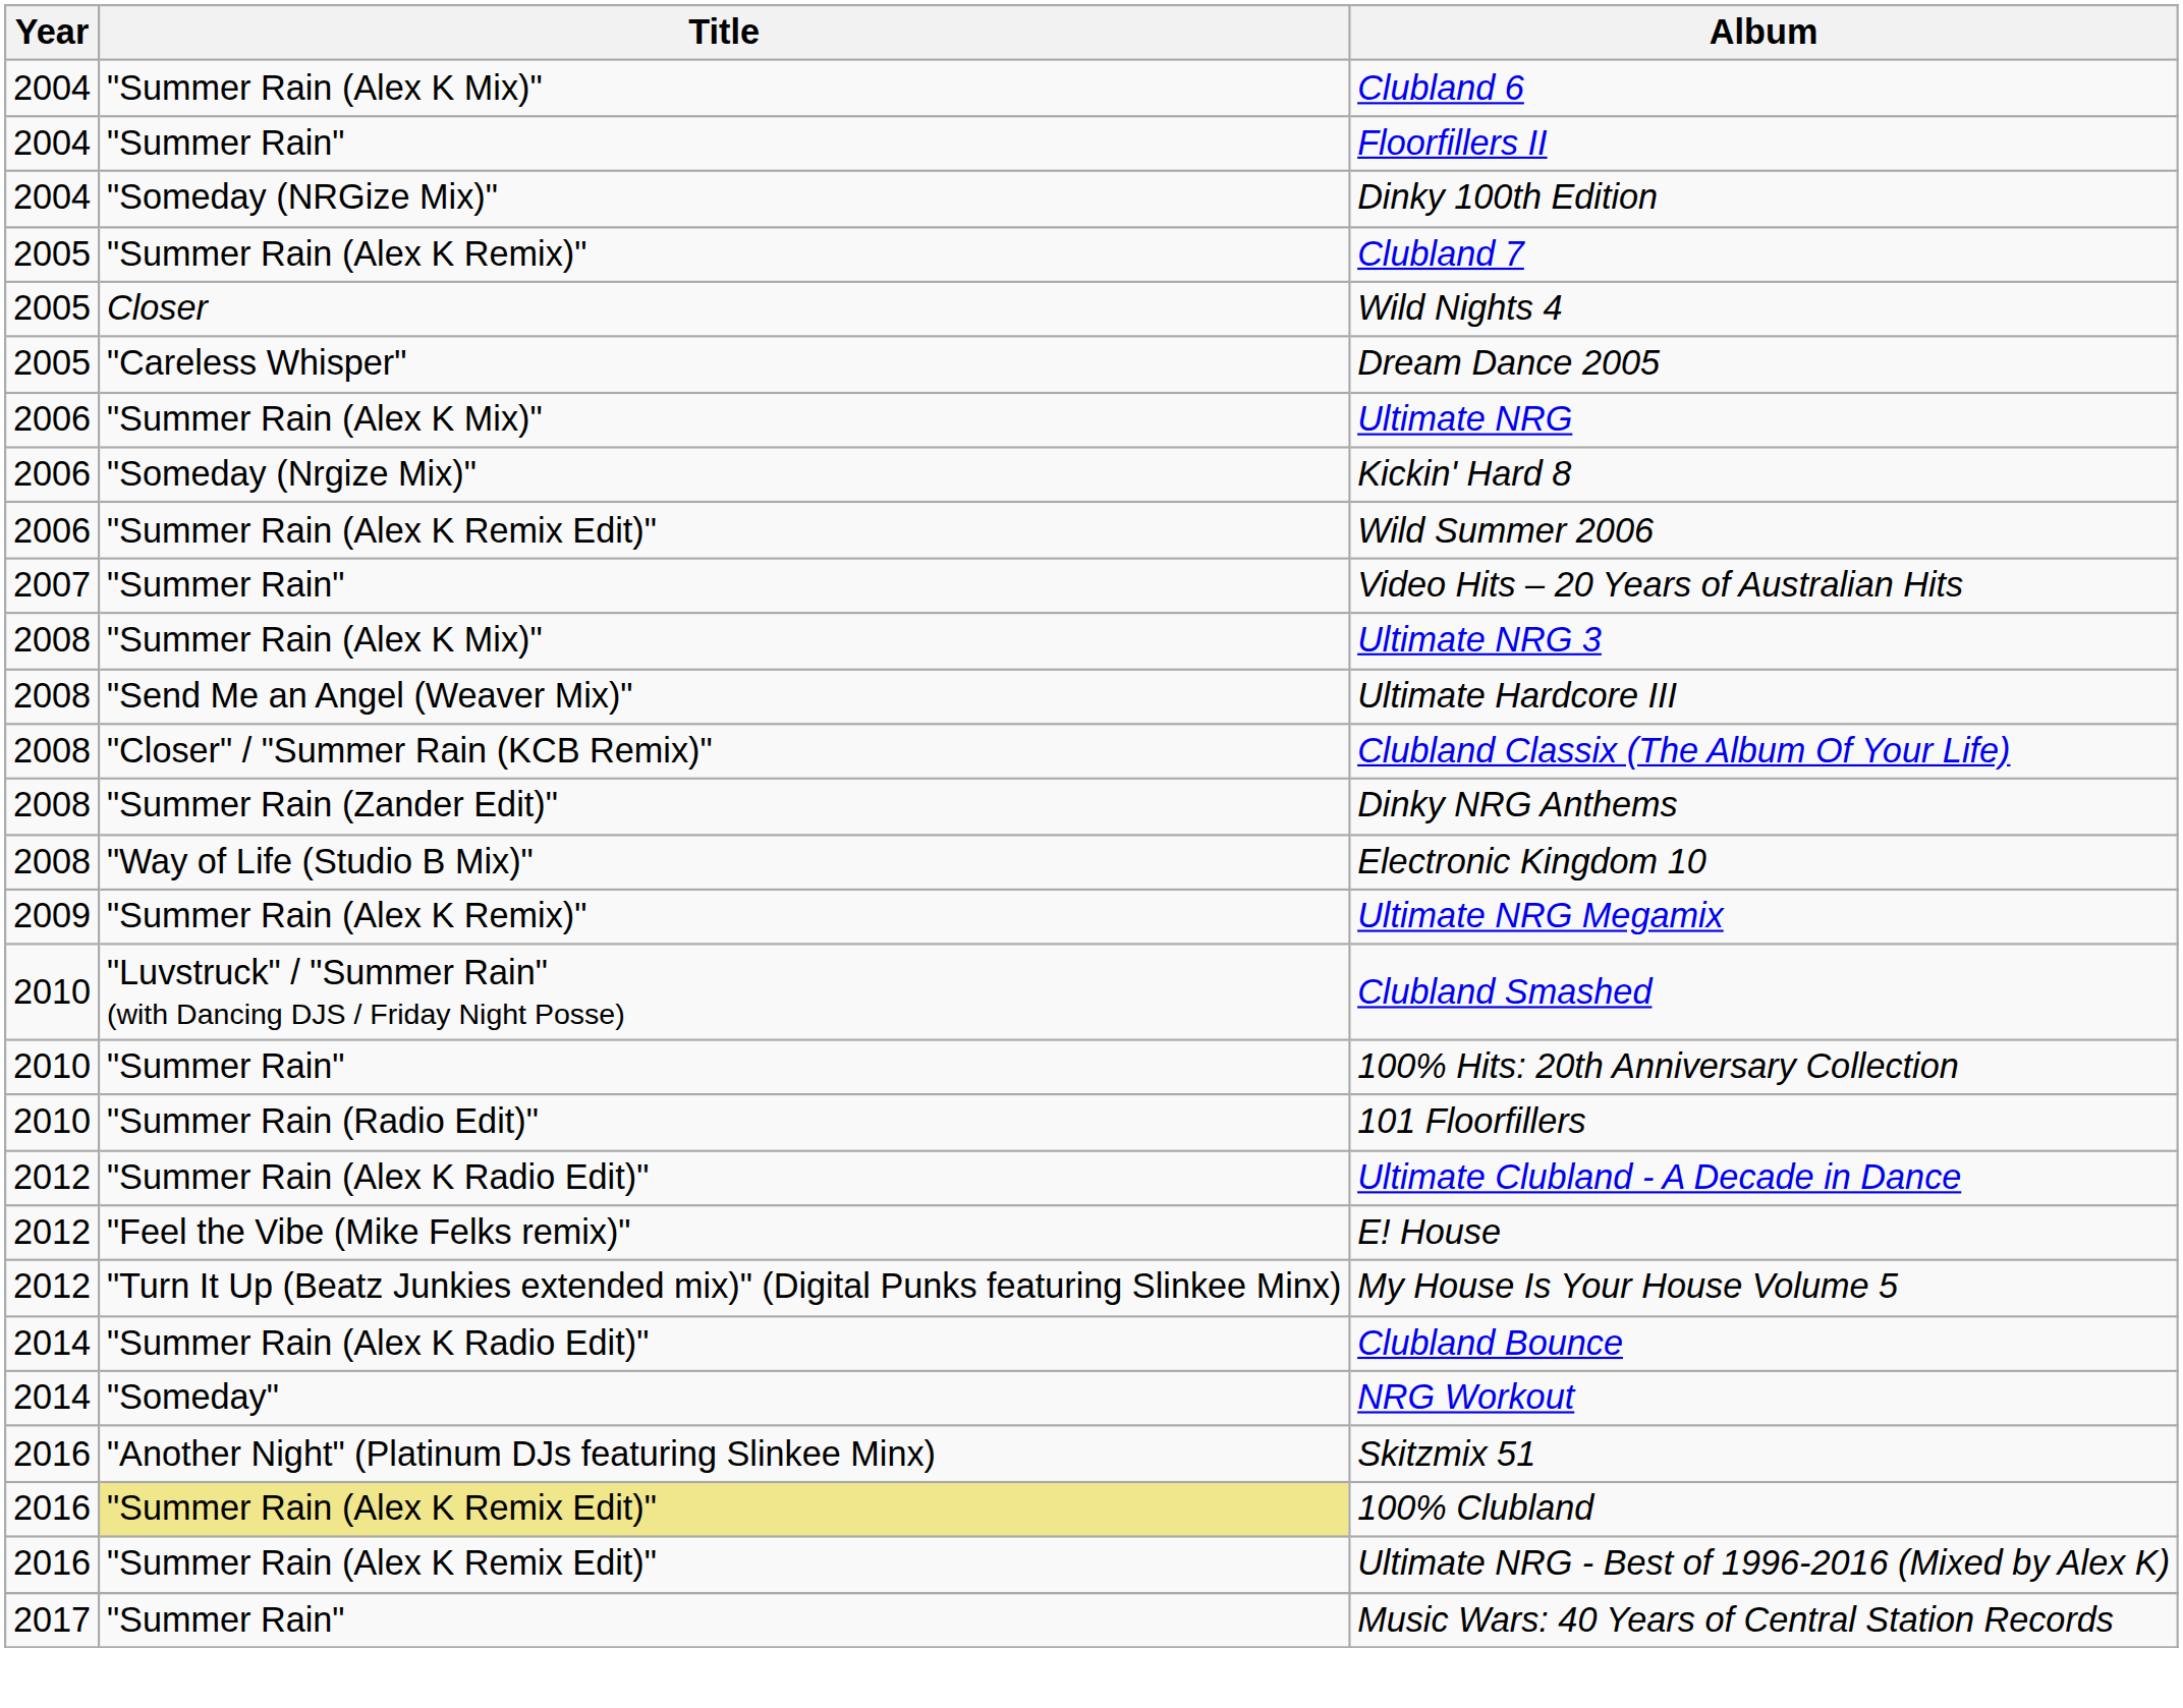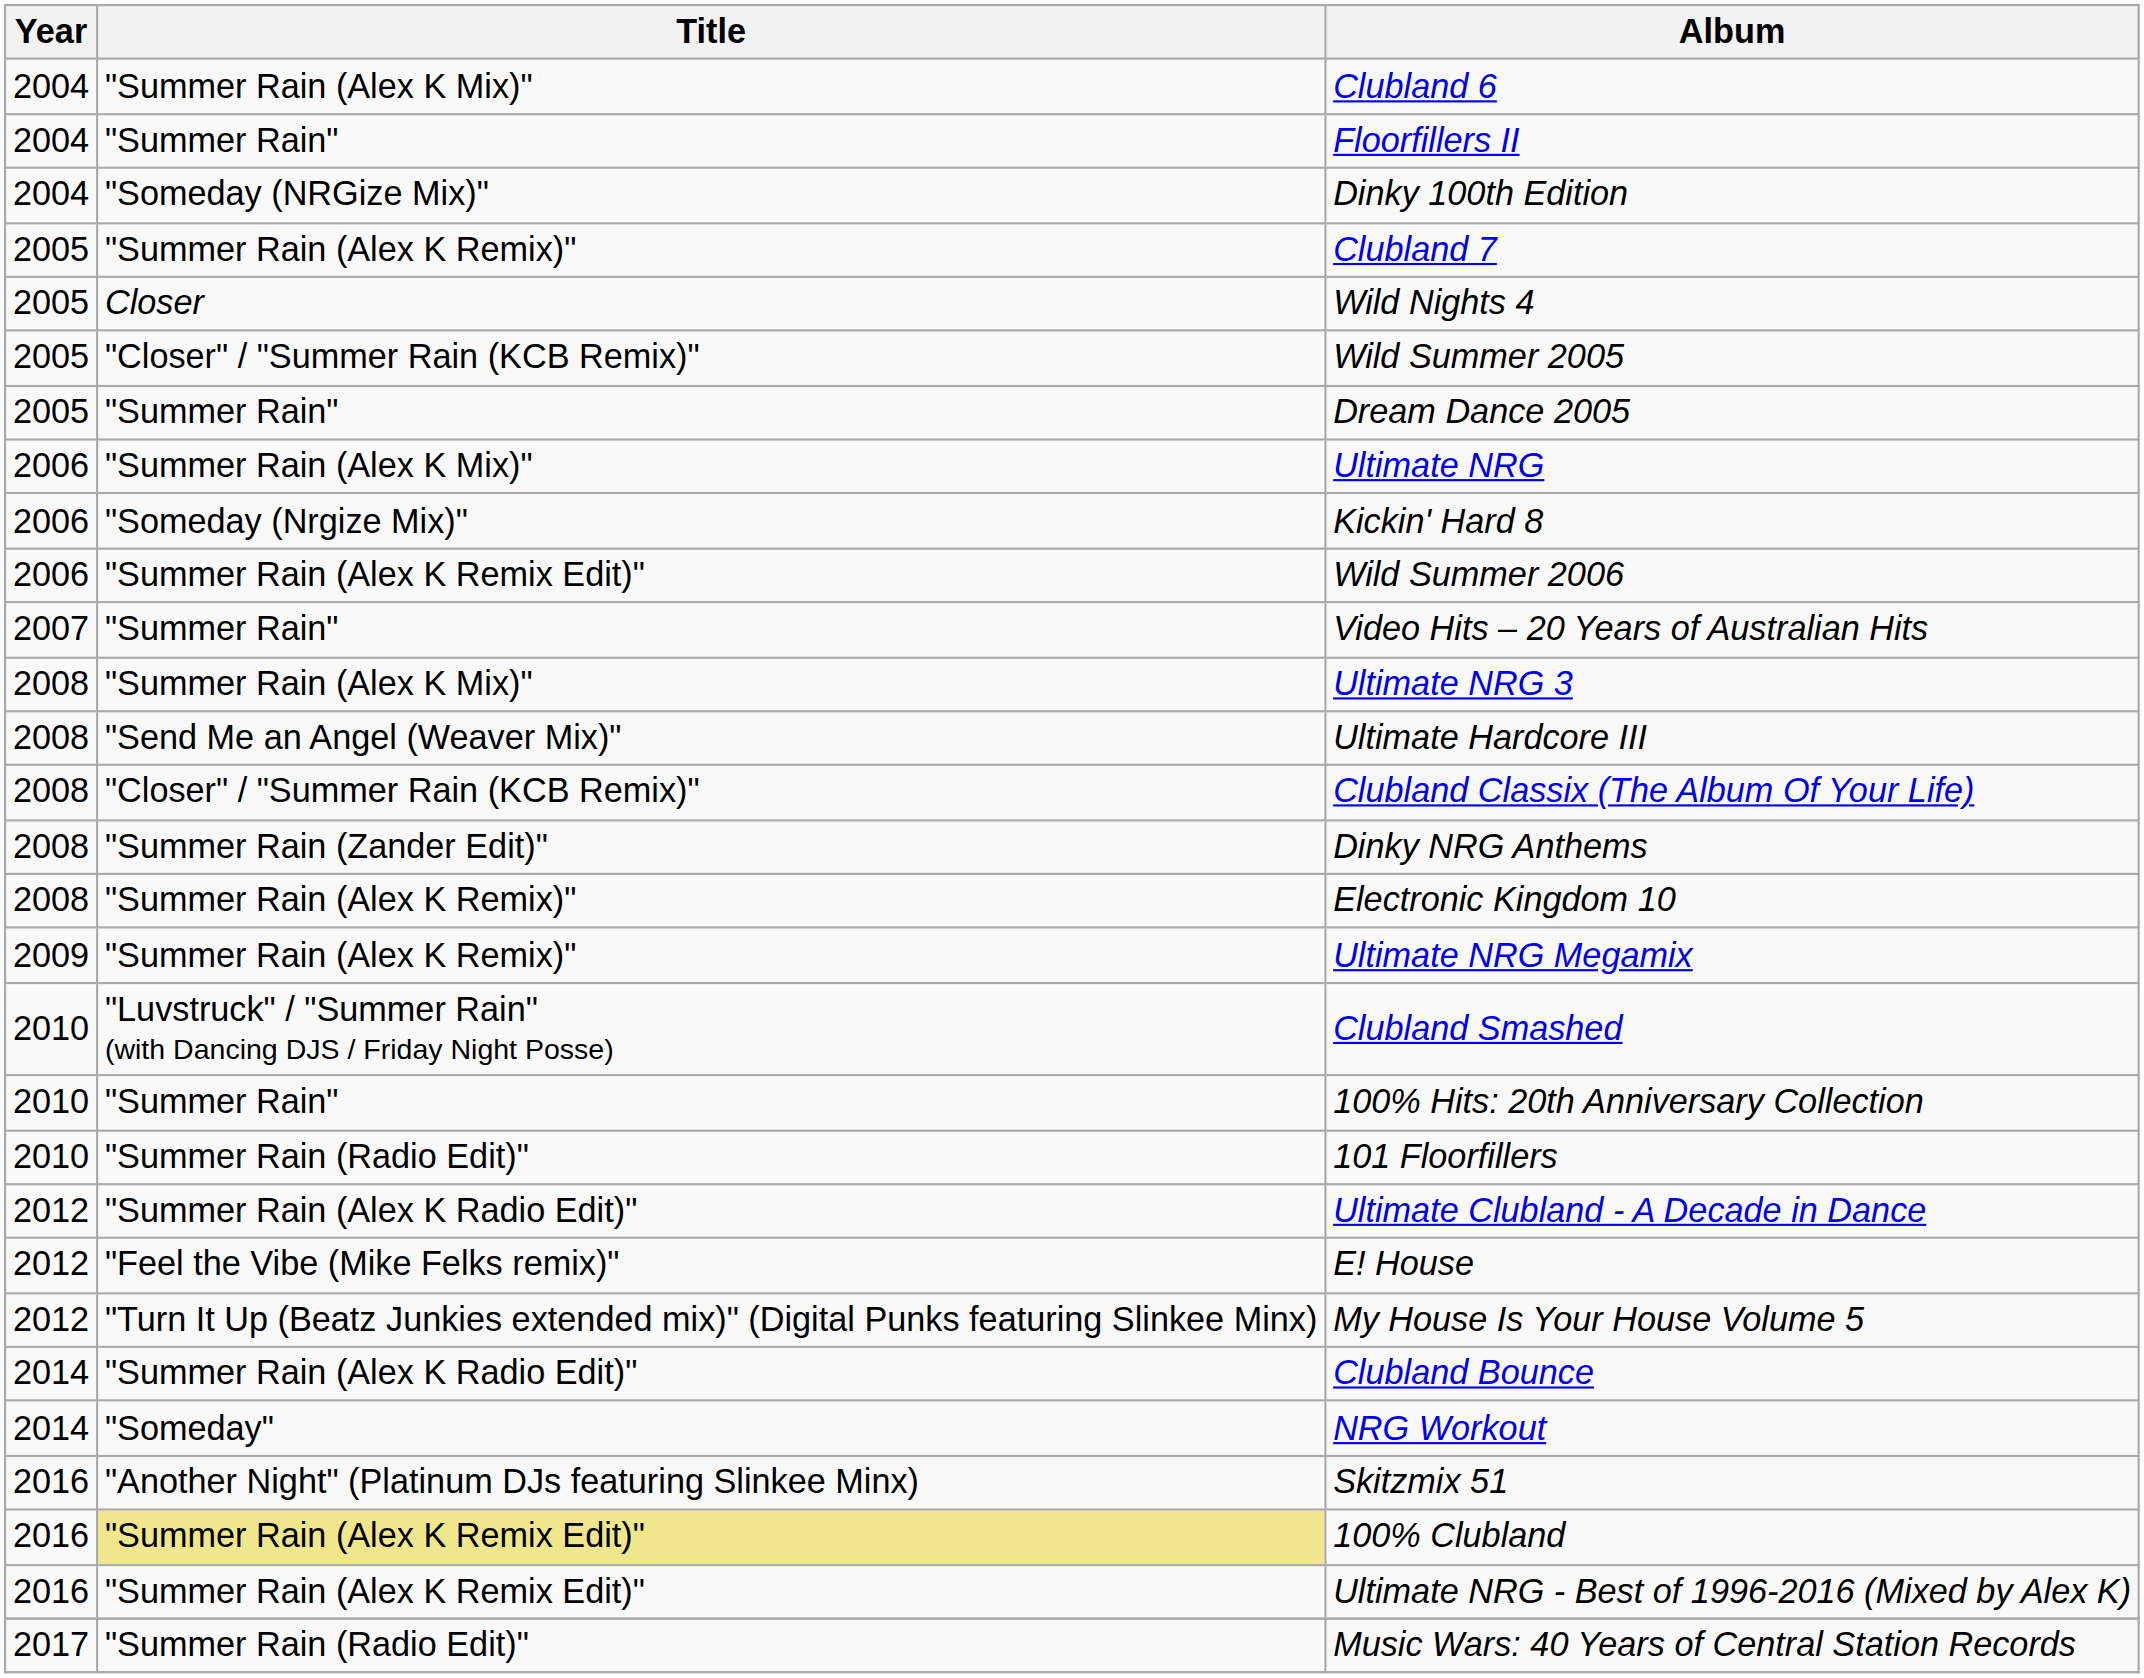+ row: 2005 | "Closer" / "Summer Rain (KCB Remix)" | Wild Summer 2005
Dream Dance 2005 | Title: "Careless Whisper" -> "Summer Rain"
Electronic Kingdom 10 | Title: "Way of Life (Studio B Mix)" -> "Summer Rain (Alex K Remix)"
Music Wars: 40 Years of Central Station Records | Title: "Summer Rain" -> "Summer Rain (Radio Edit)"
